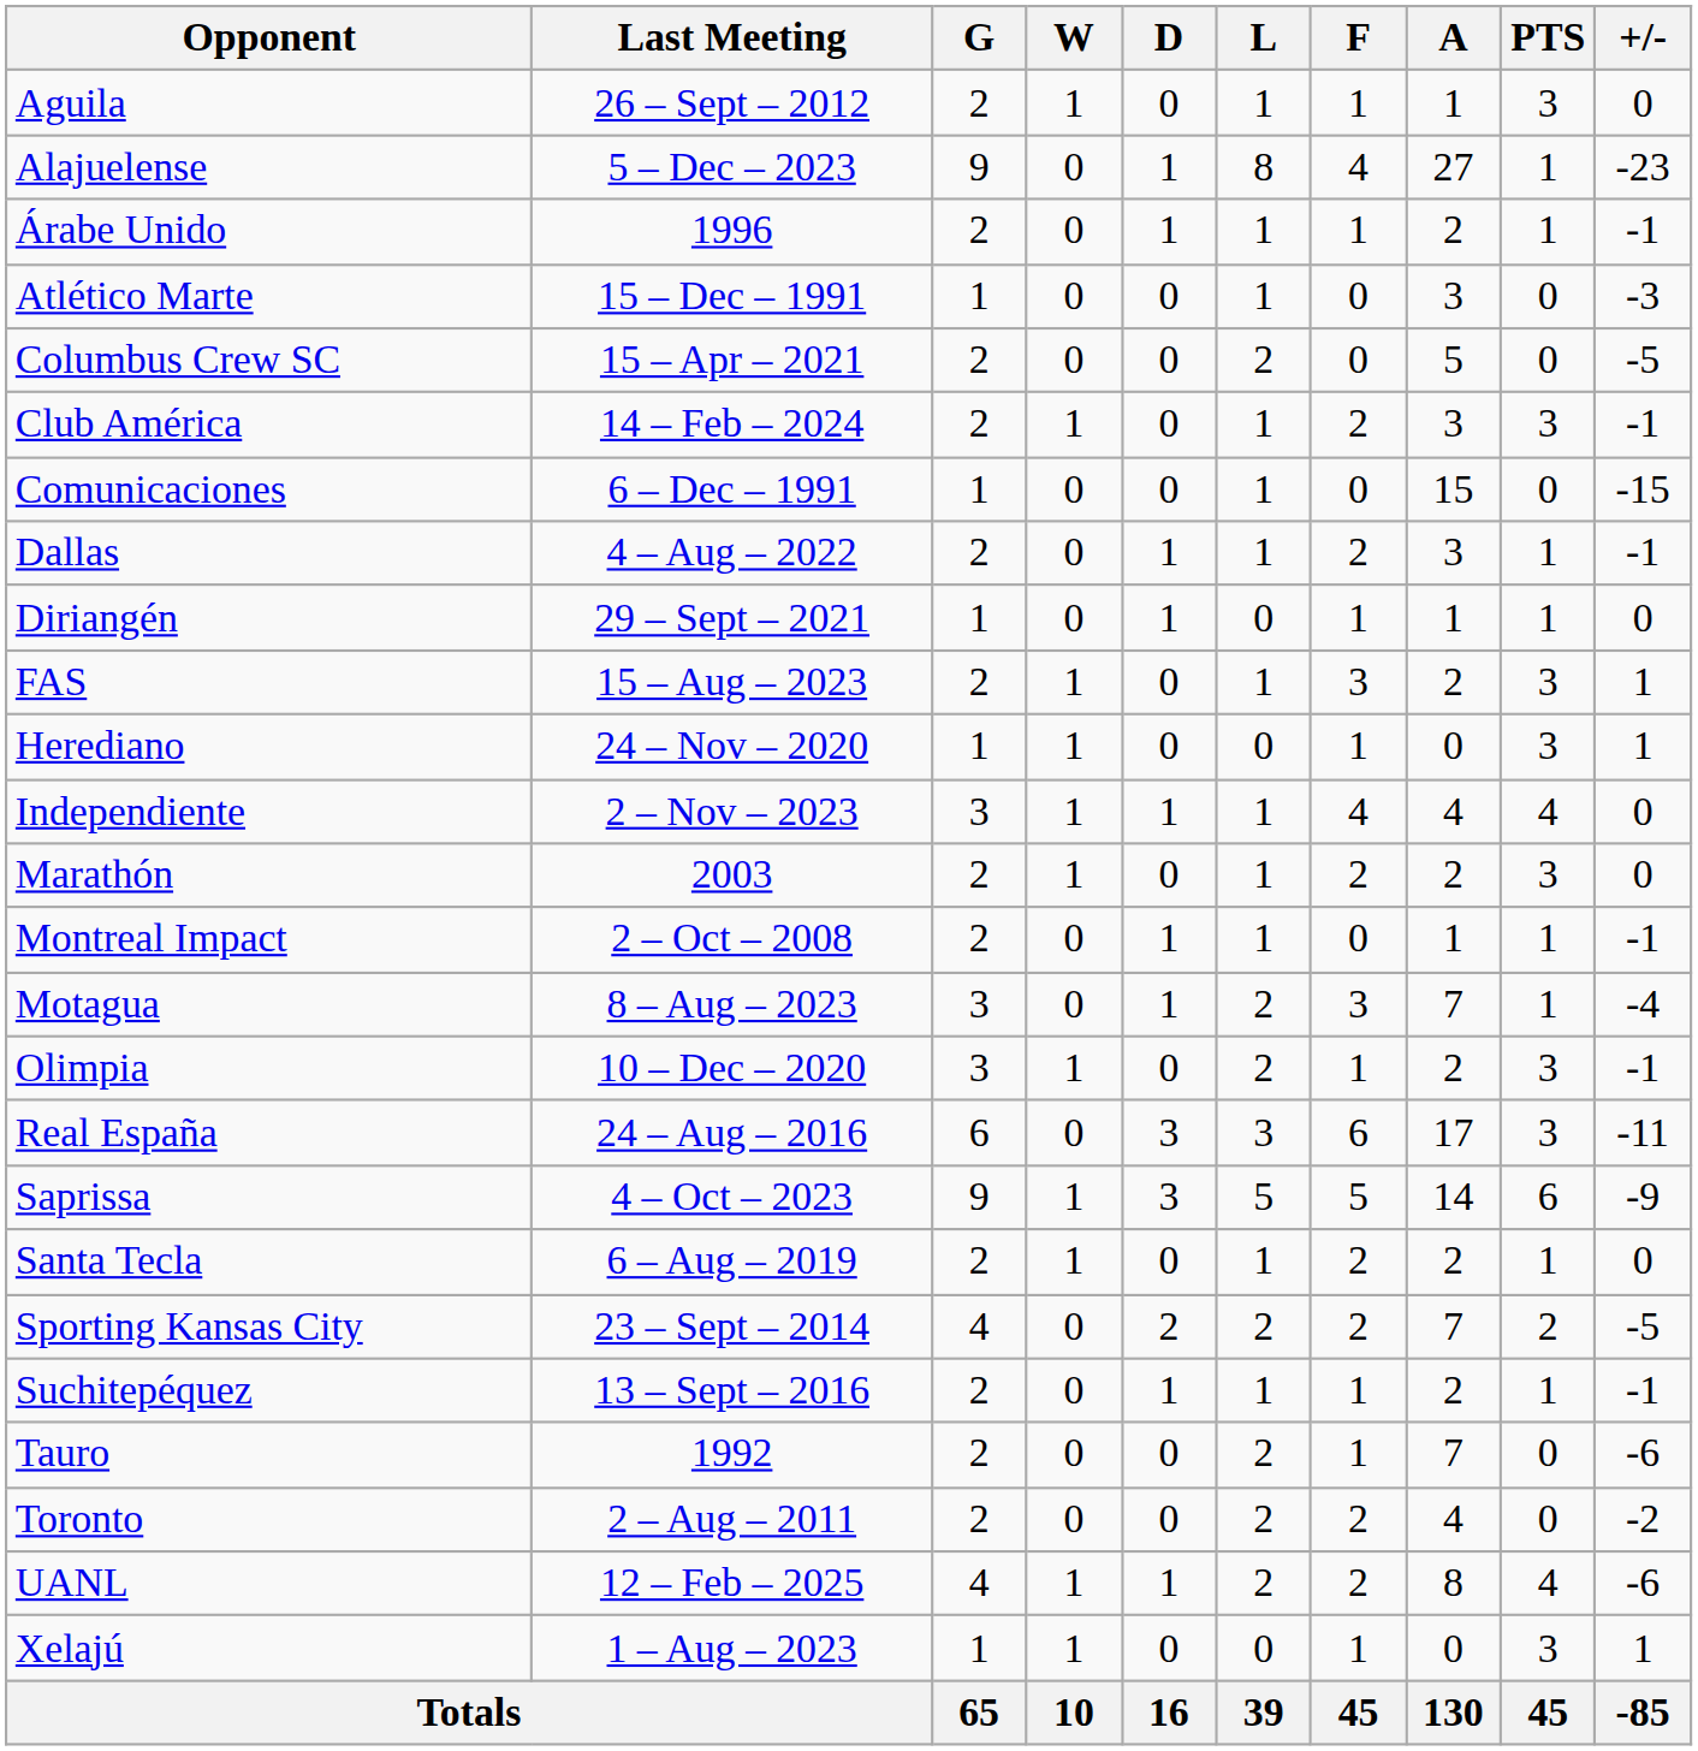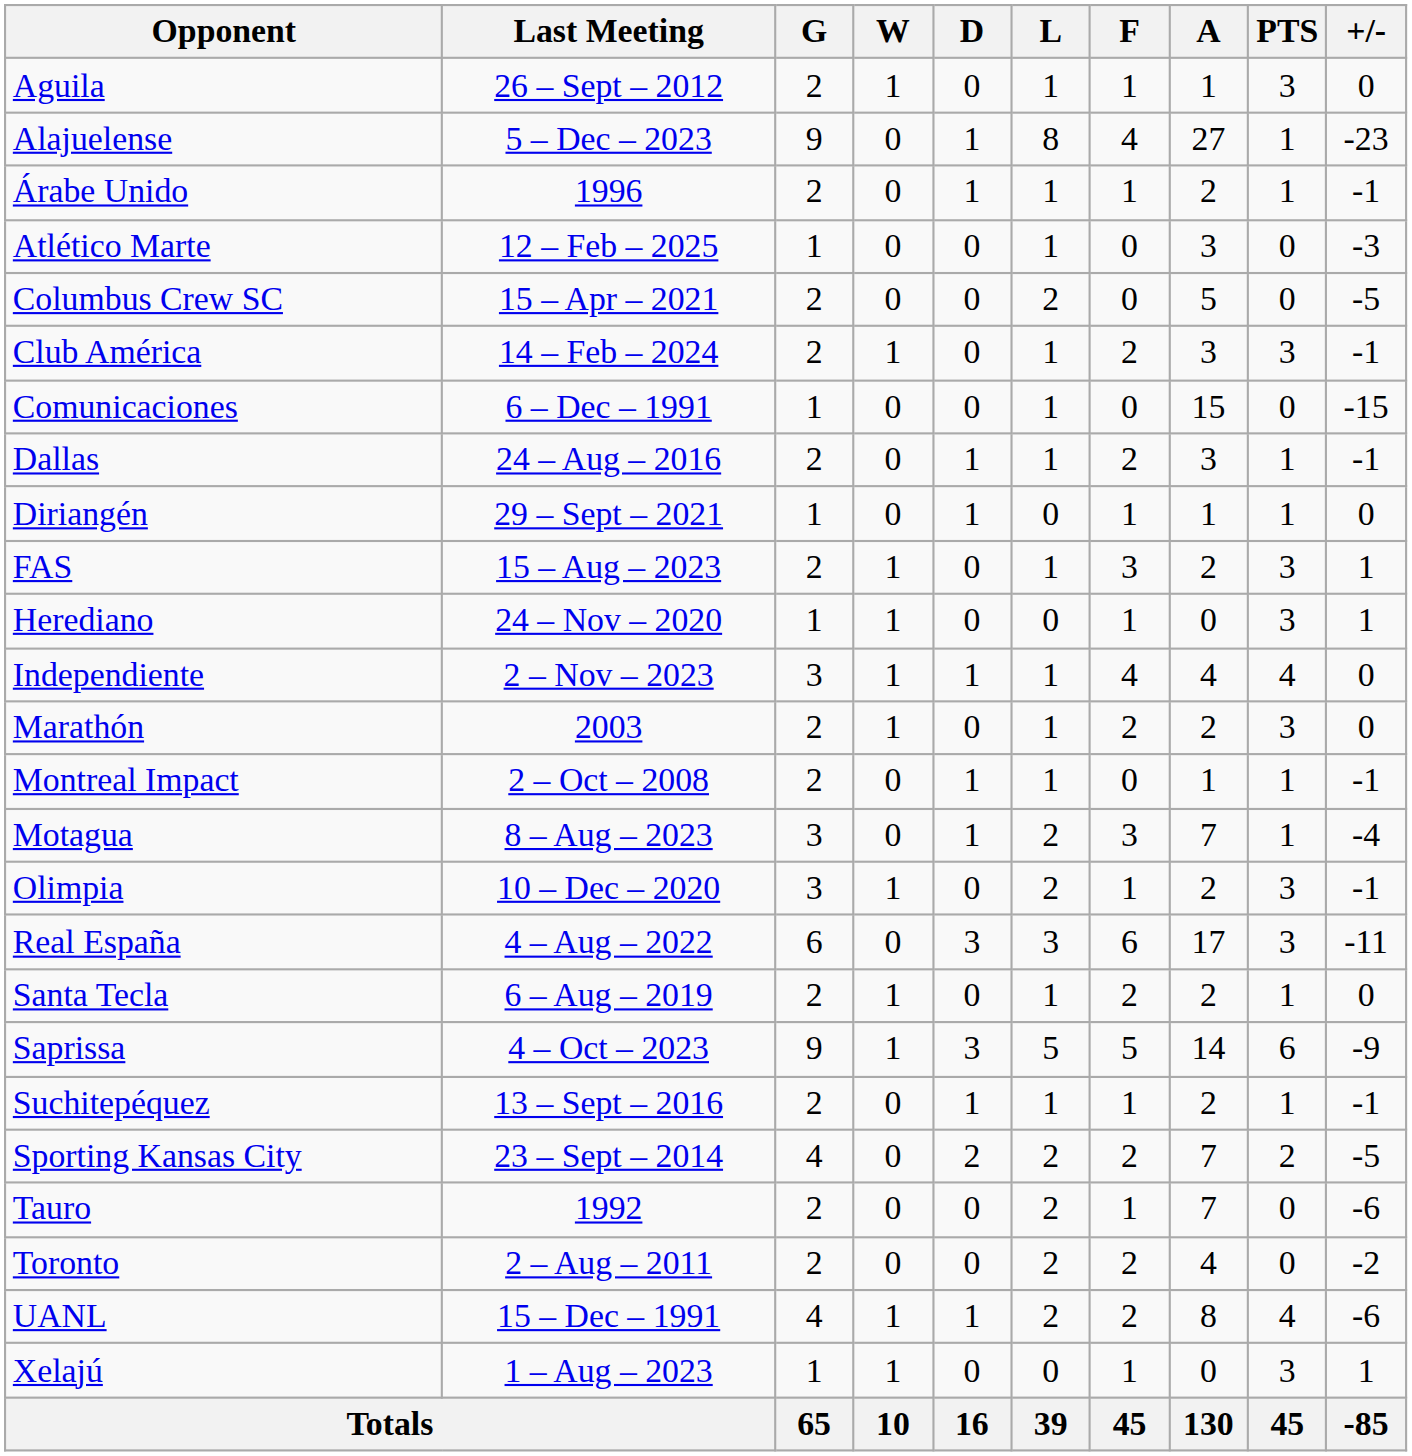Atlético Marte | Last Meeting: 15 – Dec – 1991 -> 12 – Feb – 2025
Dallas | Last Meeting: 4 – Aug – 2022 -> 24 – Aug – 2016
Real España | Last Meeting: 24 – Aug – 2016 -> 4 – Aug – 2022
rows swapped: Saprissa <-> Santa Tecla
rows swapped: Sporting Kansas City <-> Suchitepéquez
UANL | Last Meeting: 12 – Feb – 2025 -> 15 – Dec – 1991
